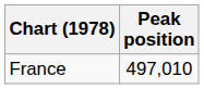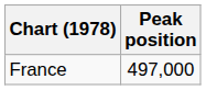France | Peak position: 497,010 -> 497,000
